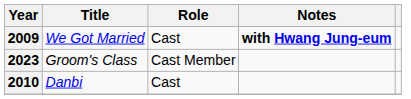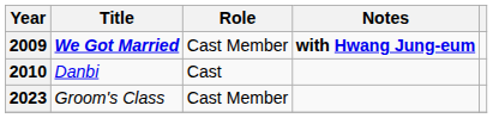2009 | Title: normal -> bold
2009 | Role: Cast -> Cast Member
rows swapped: 2010 <-> 2023
